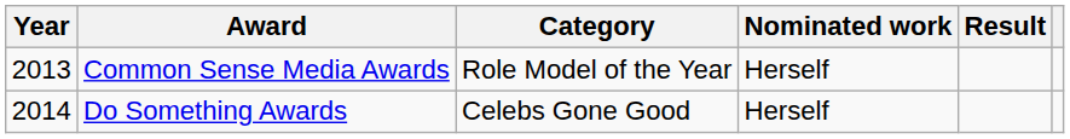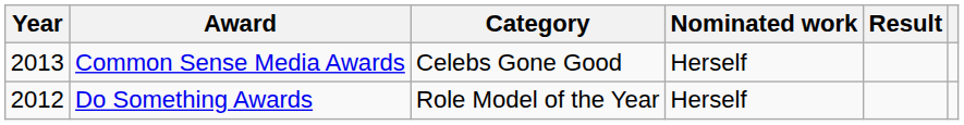Common Sense Media Awards | Category: Role Model of the Year -> Celebs Gone Good
Do Something Awards | Year: 2014 -> 2012
Do Something Awards | Category: Celebs Gone Good -> Role Model of the Year
